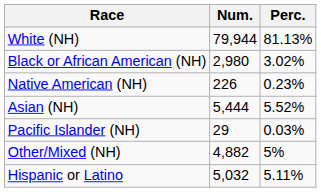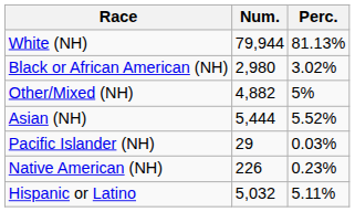rows swapped: Native American (NH) <-> Other/Mixed (NH)
